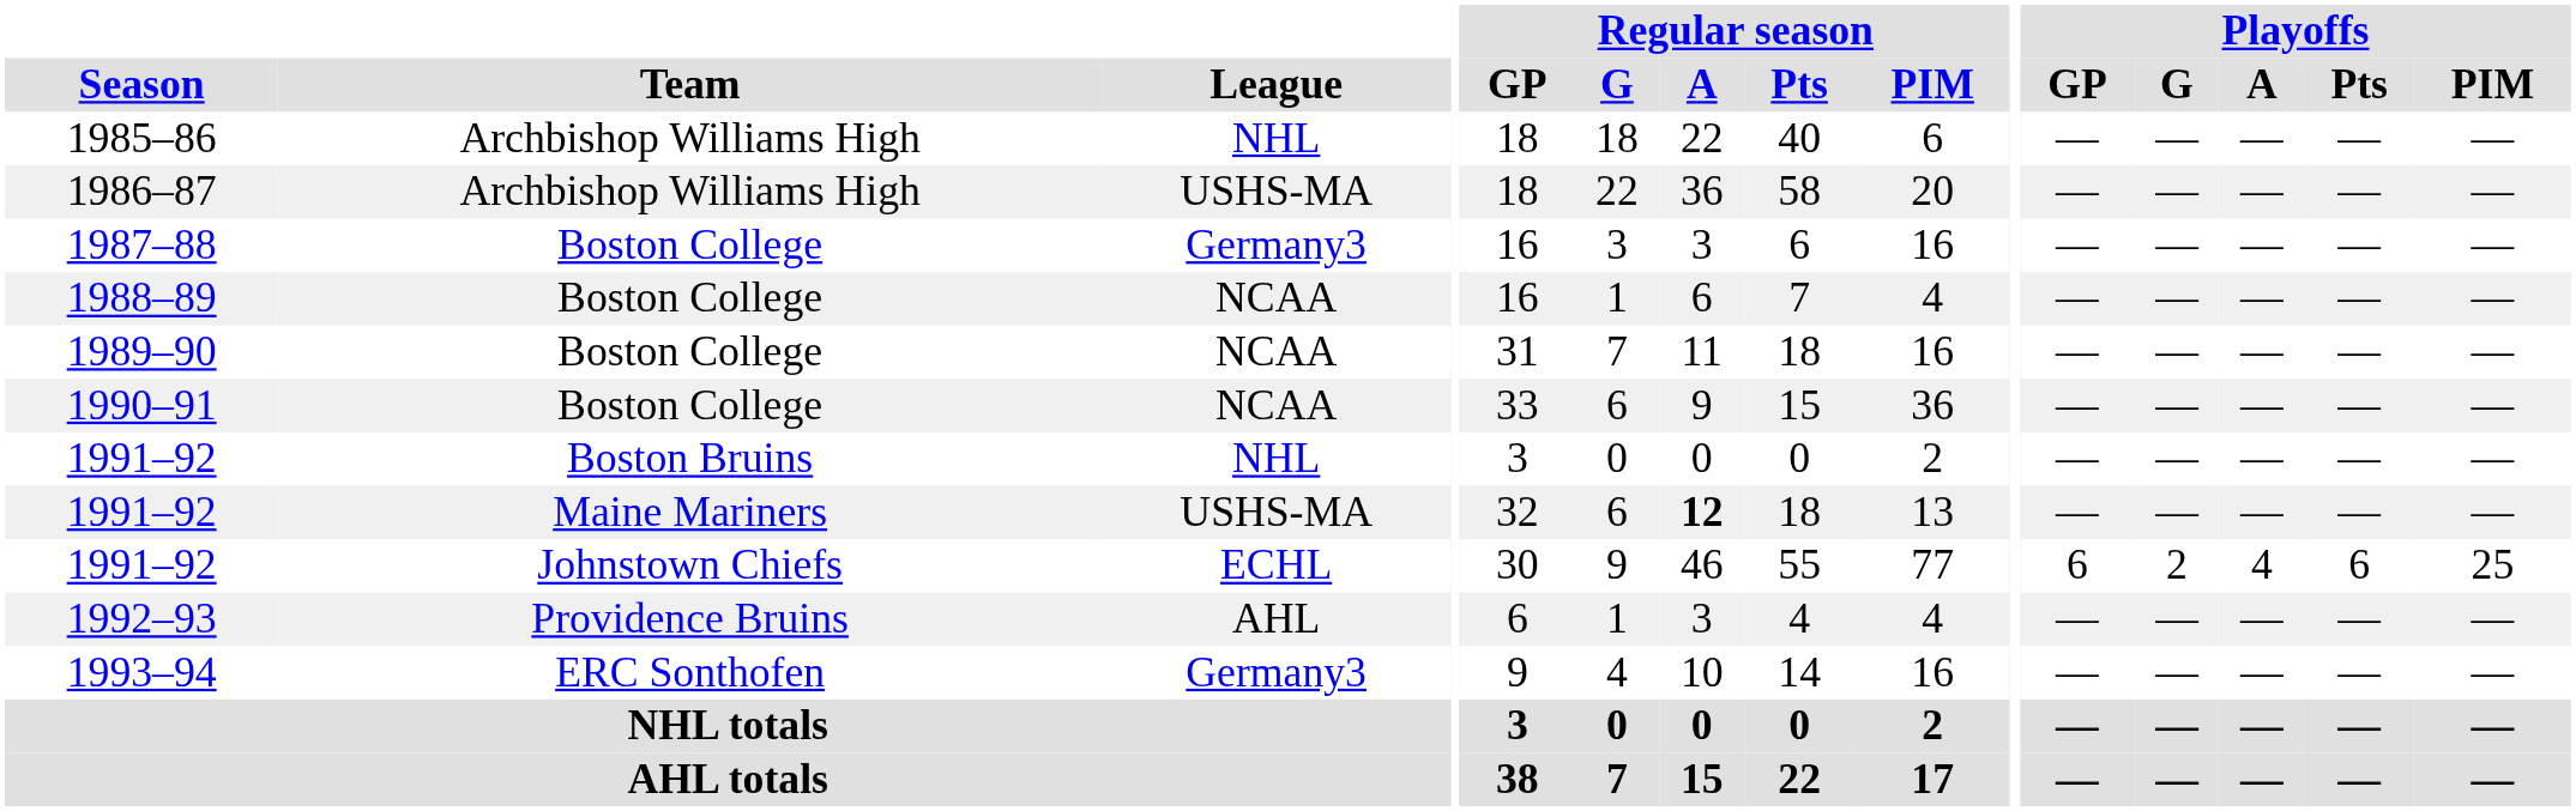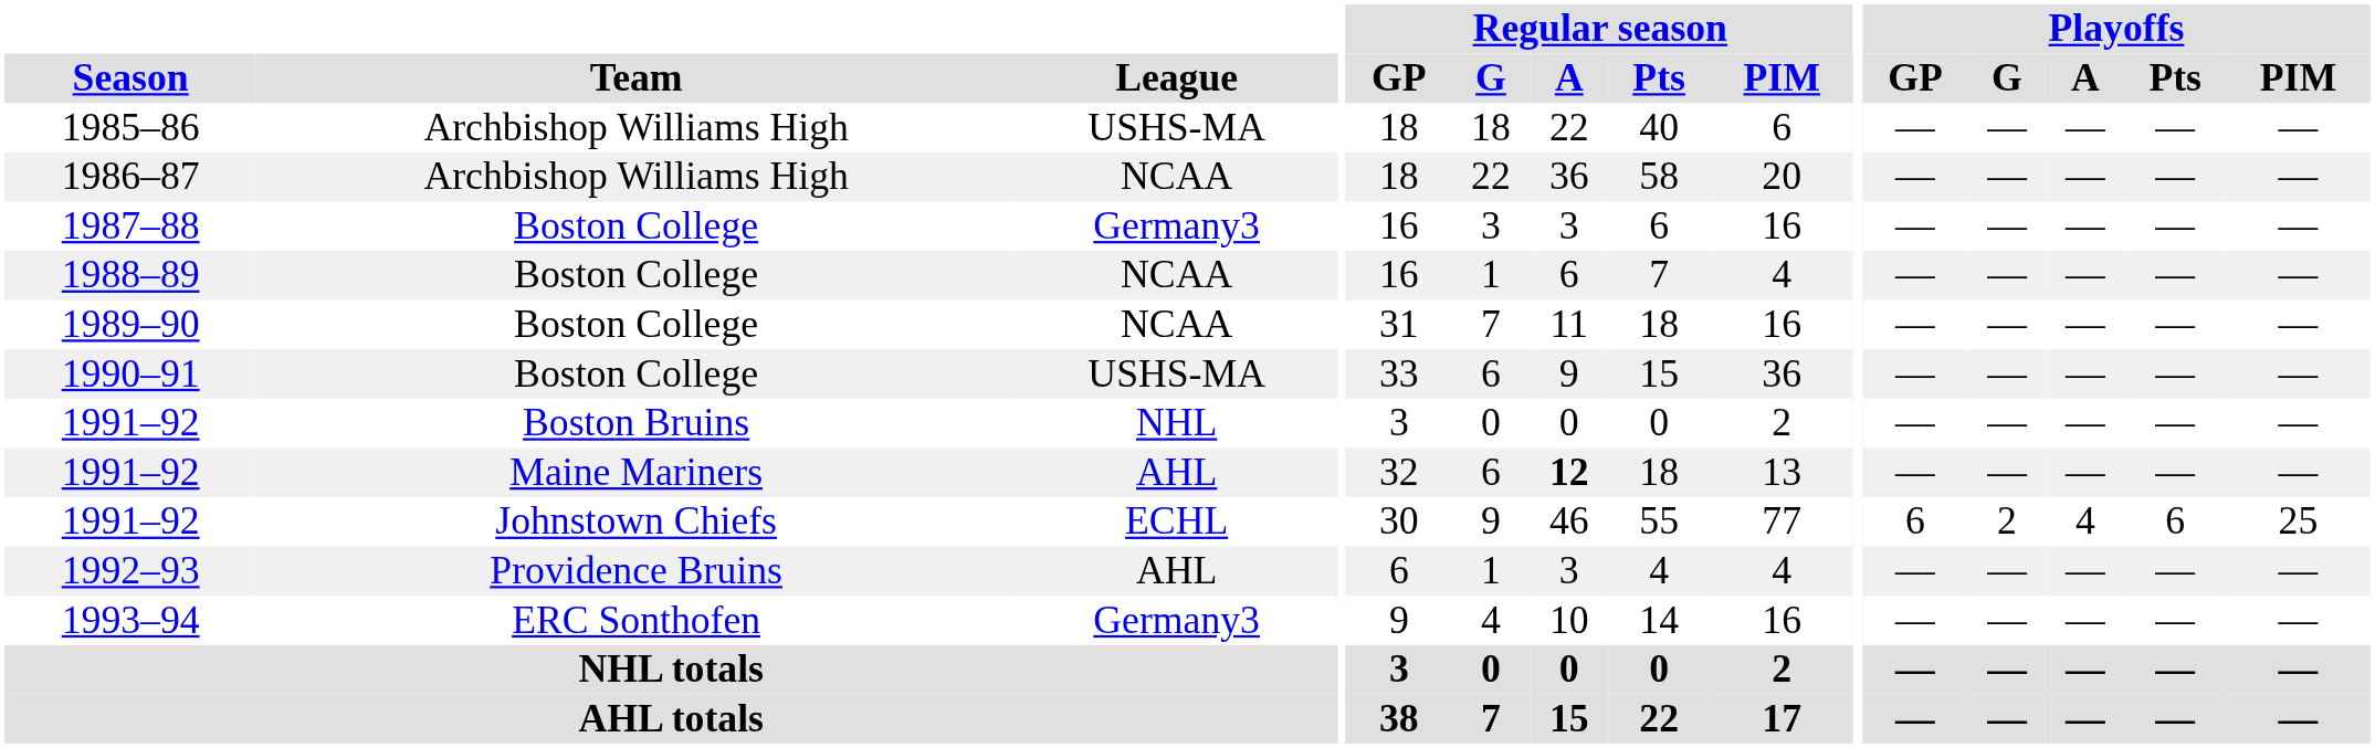1985–86 | League: NHL -> USHS-MA
1986–87 | League: USHS-MA -> NCAA
1990–91 | League: NCAA -> USHS-MA
1991–92 / Maine Mariners | League: USHS-MA -> AHL
